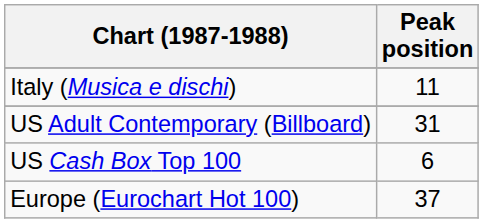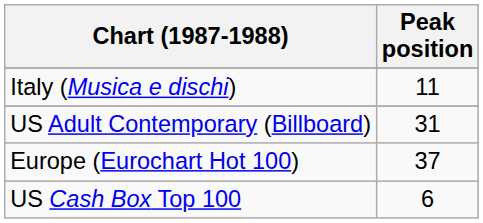rows swapped: US Cash Box Top 100 <-> Europe (Eurochart Hot 100)
